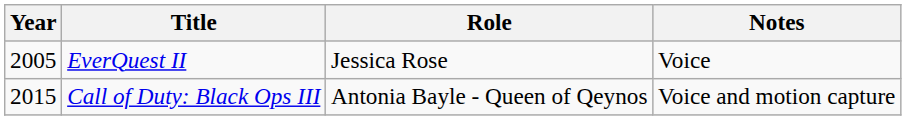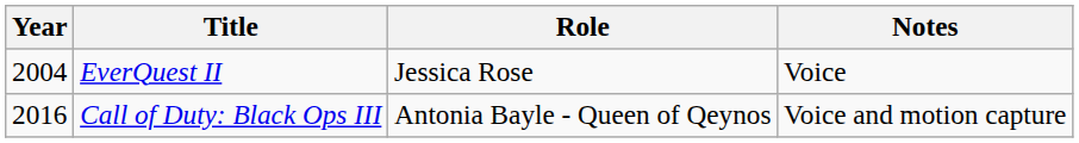EverQuest II | Year: 2005 -> 2004
Call of Duty: Black Ops III | Year: 2015 -> 2016
